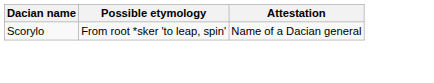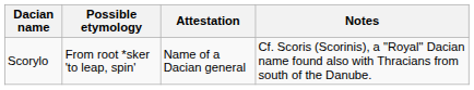+ column: Notes | Cf. Scoris (Scorinis), a "Royal" Dacian name found also with Thracians from south of the Danube.
